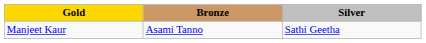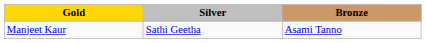columns swapped: Silver <-> Bronze
